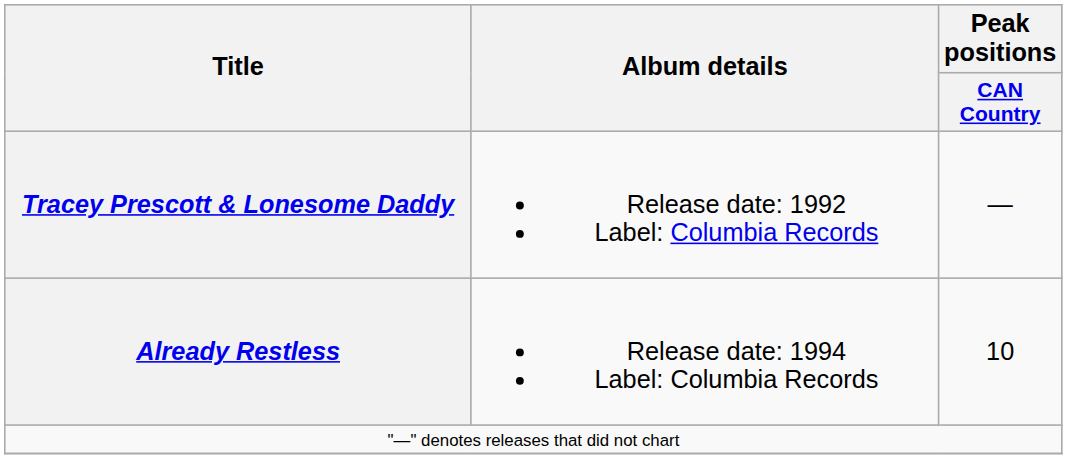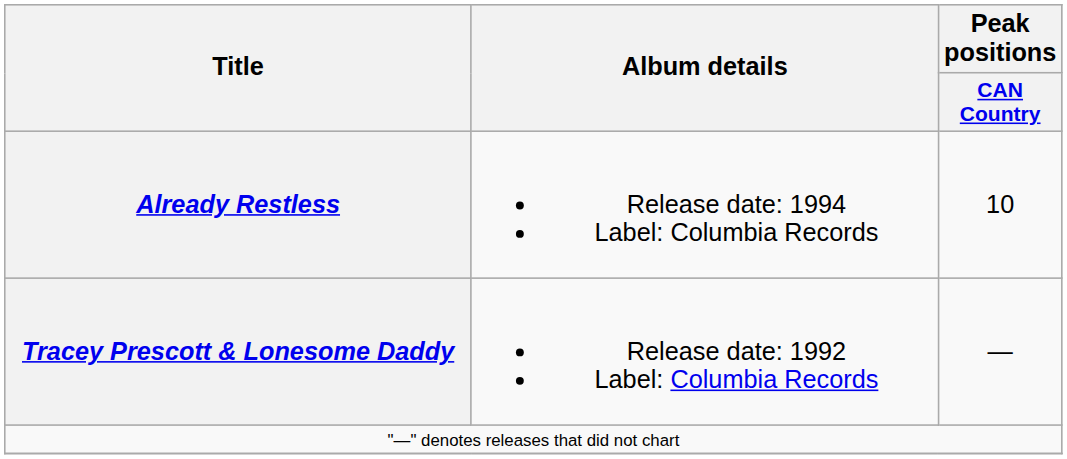rows swapped: Tracey Prescott & Lonesome Daddy <-> Already Restless
